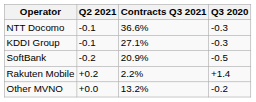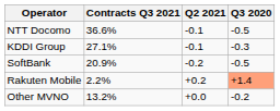columns swapped: Contracts Q3 2021 <-> Q2 2021
NTT Docomo | Q3 2020: -0.3 -> -0.5
Rakuten Mobile | Q3 2020: no background -> lightsalmon background
